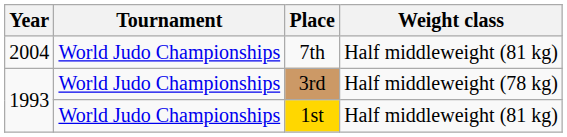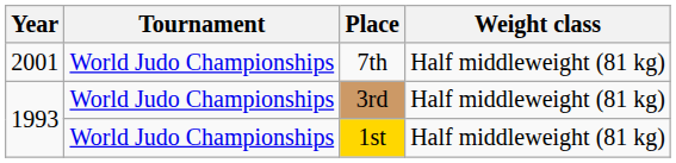7th | Year: 2004 -> 2001
3rd | Weight class: Half middleweight (78 kg) -> Half middleweight (81 kg)
